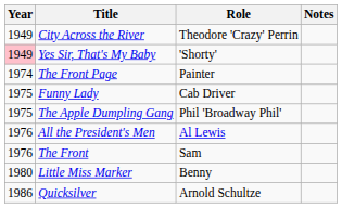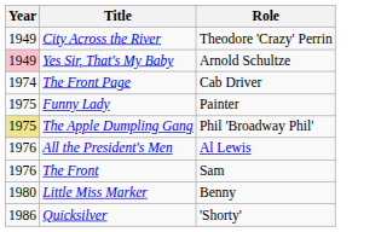- column: Notes
Yes Sir, That's My Baby | Role: 'Shorty' -> Arnold Schultze
The Front Page | Role: Painter -> Cab Driver
Funny Lady | Role: Cab Driver -> Painter
The Apple Dumpling Gang | Year: no background -> khaki background
Quicksilver | Role: Arnold Schultze -> 'Shorty'
